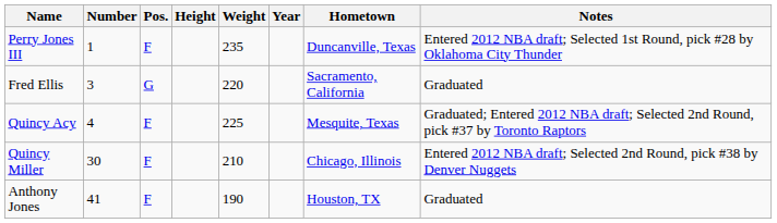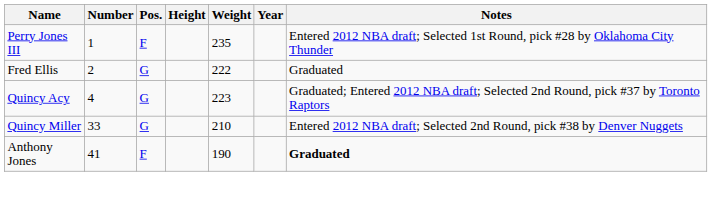- column: Hometown | Duncanville, Texas | Sacramento, California | Mesquite, Texas | Chicago, Illinois | Houston, TX
Fred Ellis | Number: 3 -> 2
Fred Ellis | Weight: 220 -> 222
Quincy Acy | Pos.: F -> G
Quincy Acy | Weight: 225 -> 223
Quincy Miller | Number: 30 -> 33
Quincy Miller | Pos.: F -> G
Anthony Jones | Notes: normal -> bold
